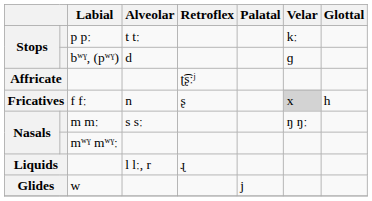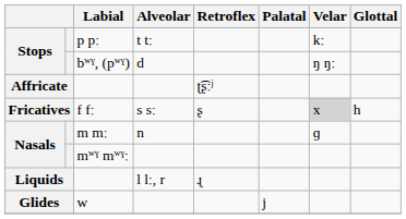bʷˠ, (pʷˠ) | Velar: ɡ -> ŋ ŋː
f fː | Alveolar: n -> s sː
m mː | Alveolar: s sː -> n
m mː | Velar: ŋ ŋː -> ɡ
